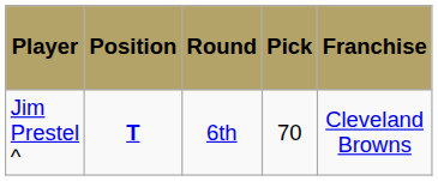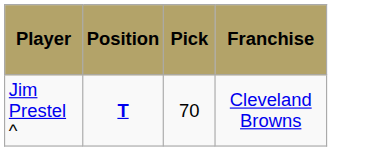- column: Round | 6th
